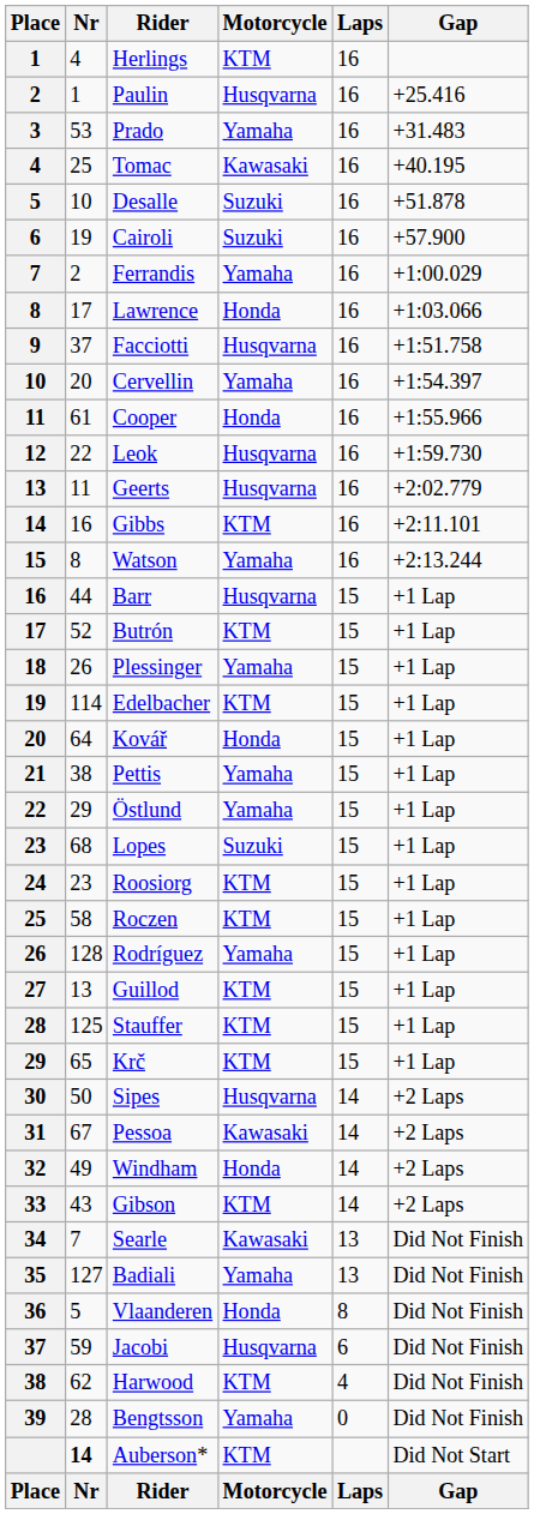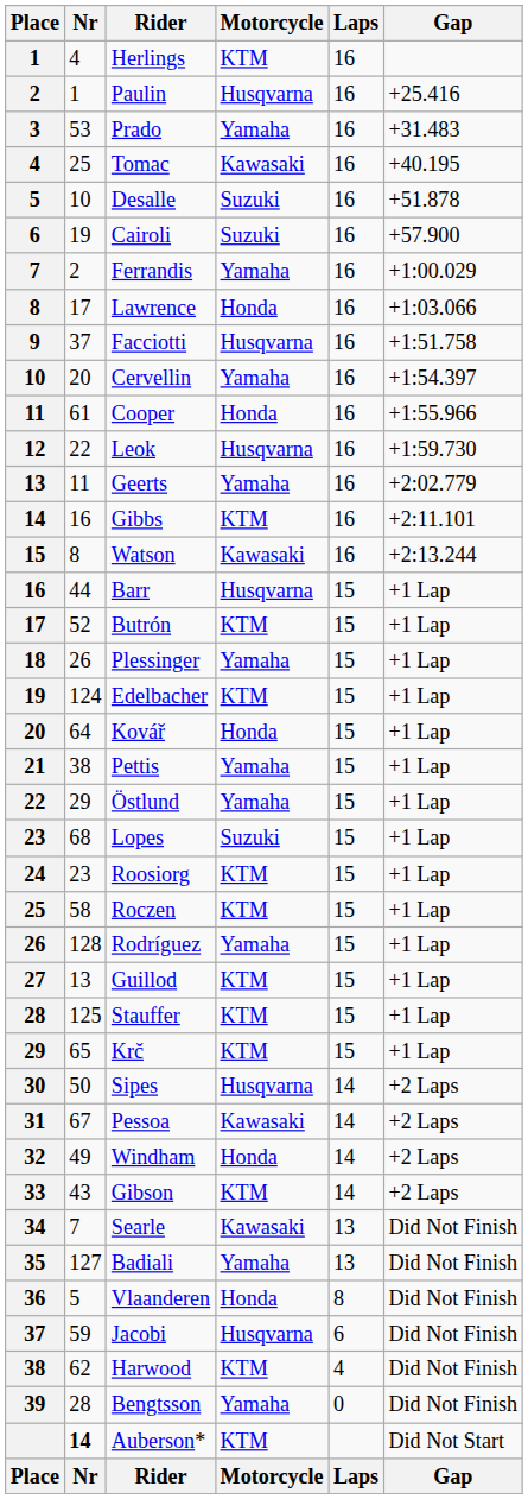Geerts | Motorcycle: Husqvarna -> Yamaha
Watson | Motorcycle: Yamaha -> Kawasaki
Edelbacher | Nr: 114 -> 124
